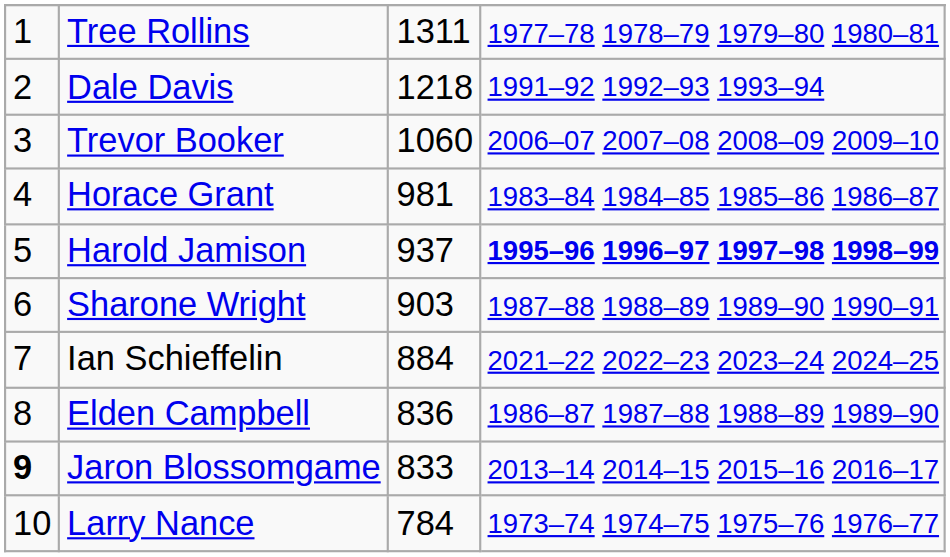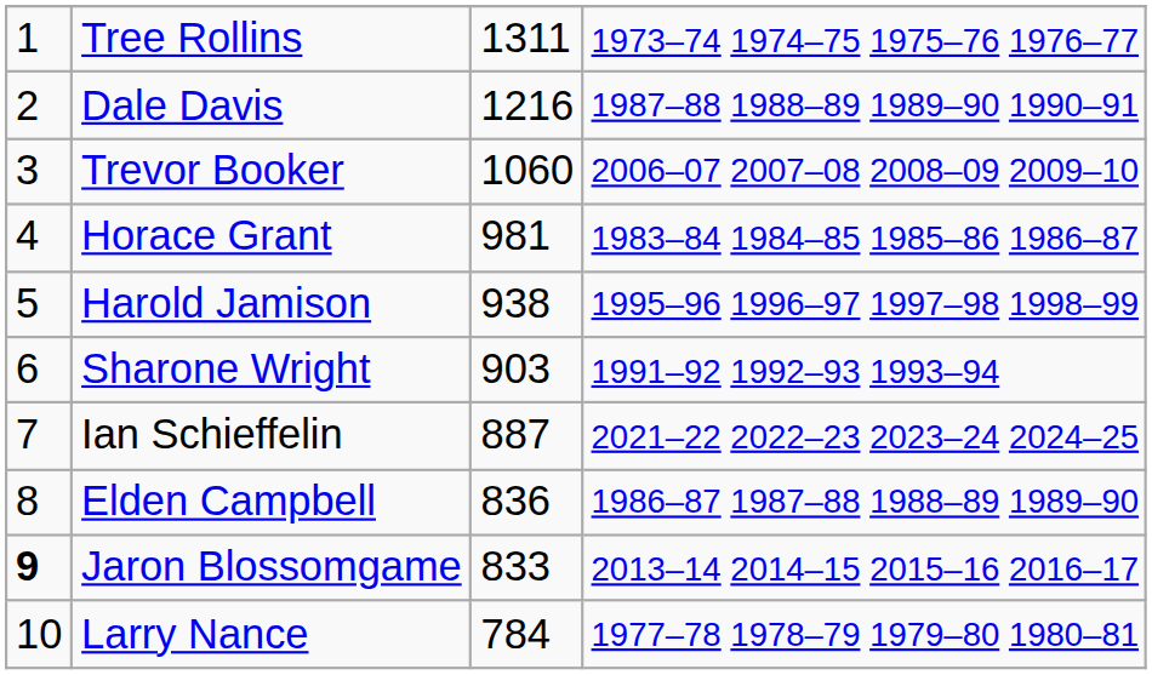Tree Rollins | column 4: 1977–78 1978–79 1979–80 1980–81 -> 1973–74 1974–75 1975–76 1976–77
Dale Davis | column 3: 1218 -> 1216
Dale Davis | column 4: 1991–92 1992–93 1993–94 -> 1987–88 1988–89 1989–90 1990–91
Harold Jamison | column 3: 937 -> 938
Harold Jamison | column 4: bold -> normal
Sharone Wright | column 4: 1987–88 1988–89 1989–90 1990–91 -> 1991–92 1992–93 1993–94
Ian Schieffelin | column 3: 884 -> 887
Larry Nance | column 4: 1973–74 1974–75 1975–76 1976–77 -> 1977–78 1978–79 1979–80 1980–81
